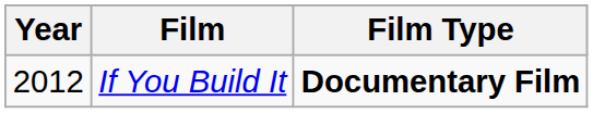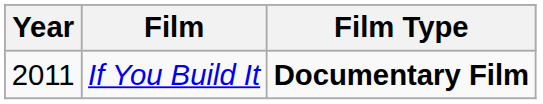If You Build It | Year: 2012 -> 2011
